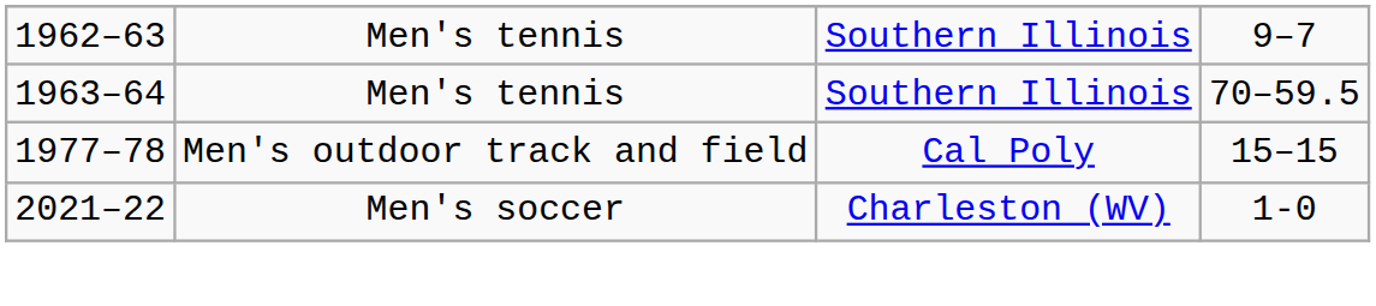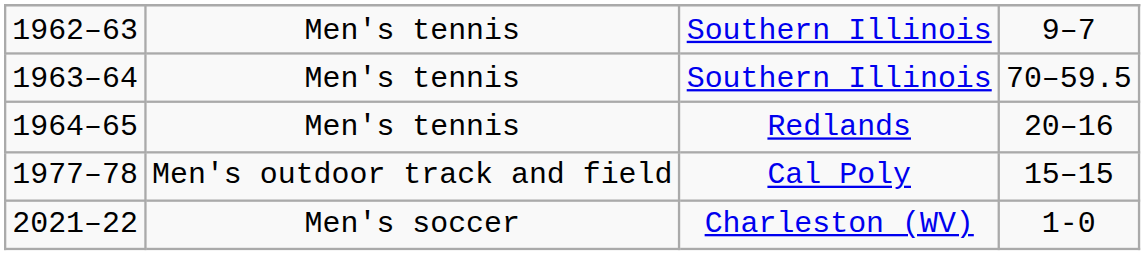+ row: 1964–65 | Men's tennis | Redlands | 20–16
